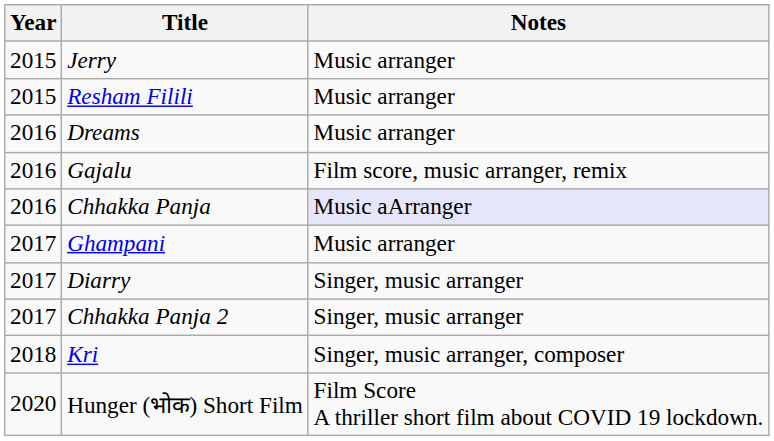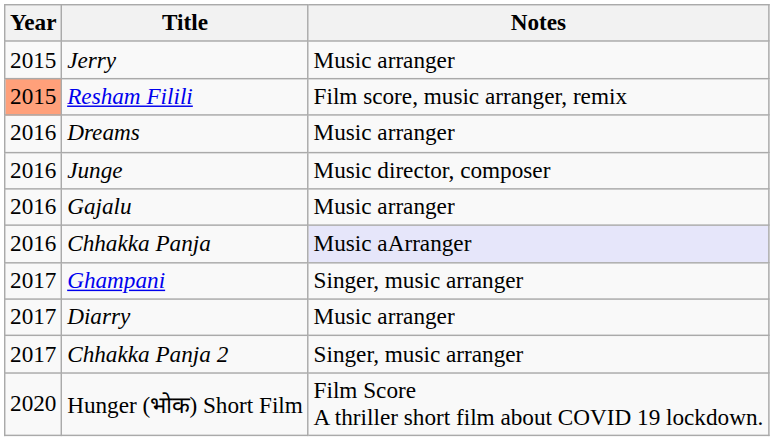Resham Filili | Year: no background -> lightsalmon background
Resham Filili | Notes: Music arranger -> Film score, music arranger, remix
+ row: 2016 | Junge | Music director, composer
Gajalu | Notes: Film score, music arranger, remix -> Music arranger
Ghampani | Notes: Music arranger -> Singer, music arranger
Diarry | Notes: Singer, music arranger -> Music arranger
- row: 2018 | Kri | Singer, music arranger, composer
